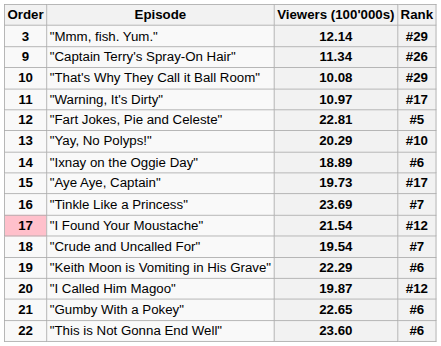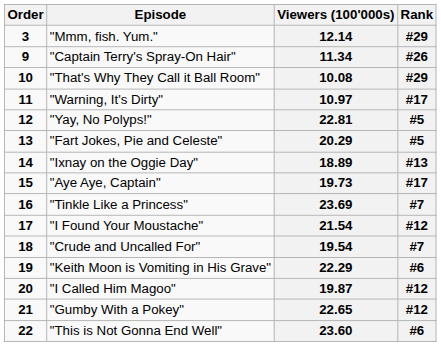22.81 | Episode: "Fart Jokes, Pie and Celeste" -> "Yay, No Polyps!"
20.29 | Episode: "Yay, No Polyps!" -> "Fart Jokes, Pie and Celeste"
20.29 | Rank: #10 -> #5
18.89 | Rank: #6 -> #13
21.54 | Order: pink background -> no background
22.65 | Rank: #6 -> #12
